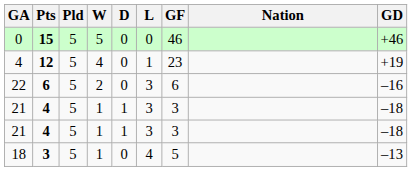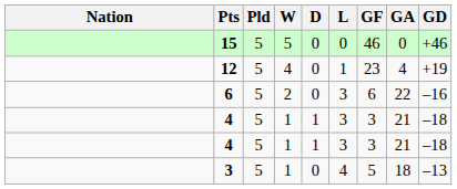columns swapped: Nation <-> GA
